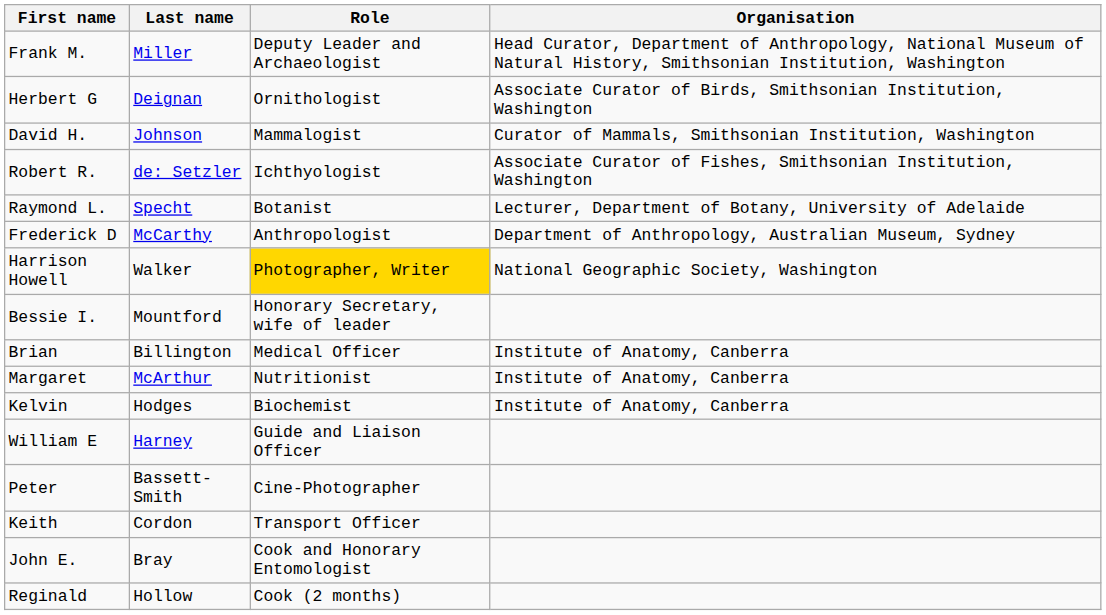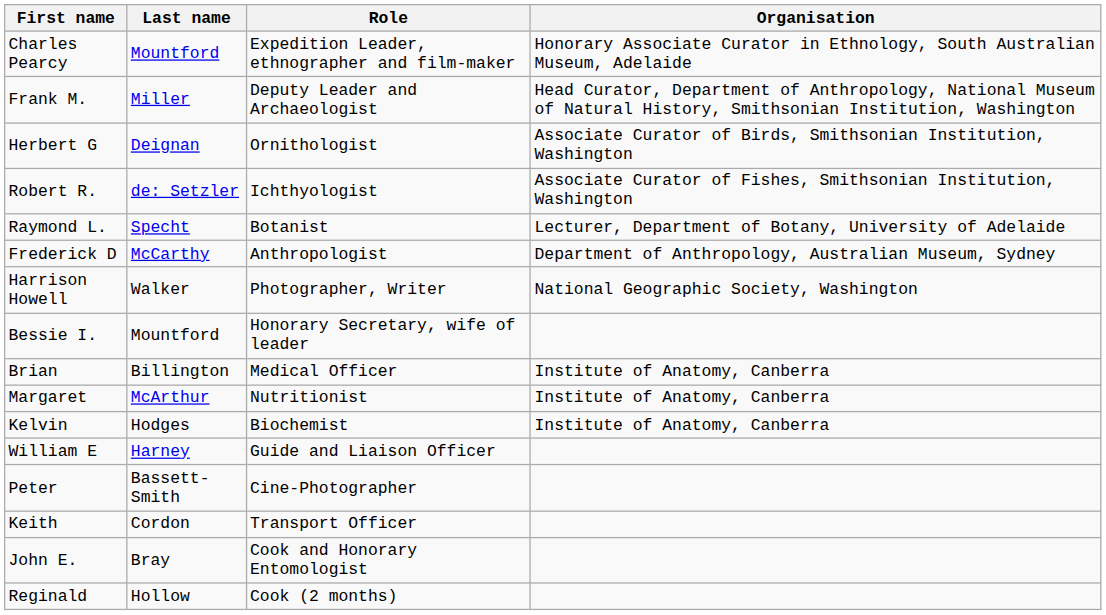+ row: Charles Pearcy | Mountford | Expedition Leader, ethnographer and film-maker | Honorary Associate Curator in Ethnology, South Australian Museum, Adelaide
- row: David H. | Johnson | Mammalogist | Curator of Mammals, Smithsonian Institution, Washington
Harrison Howell | Role: gold background -> no background
